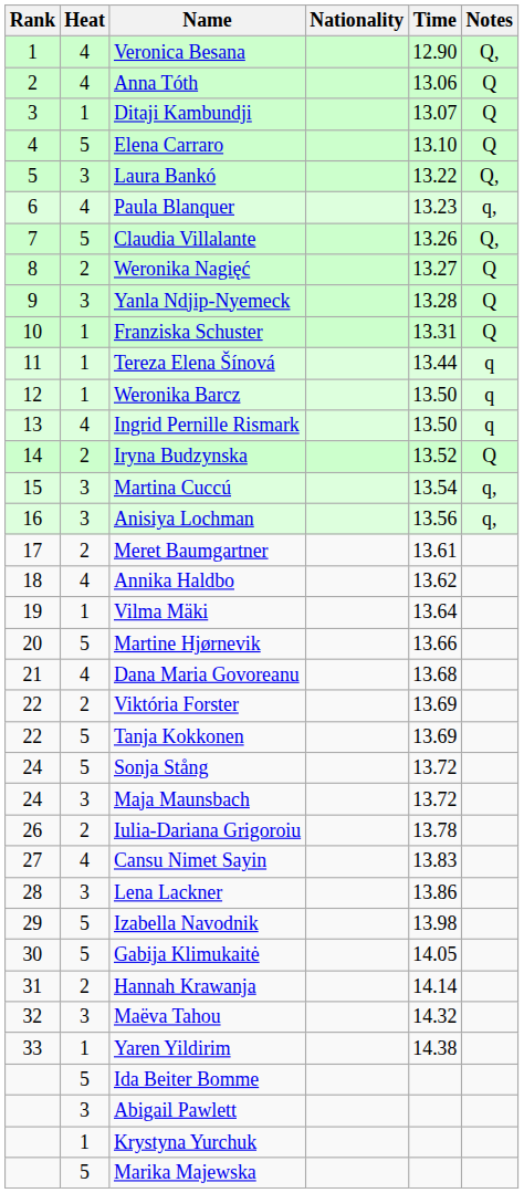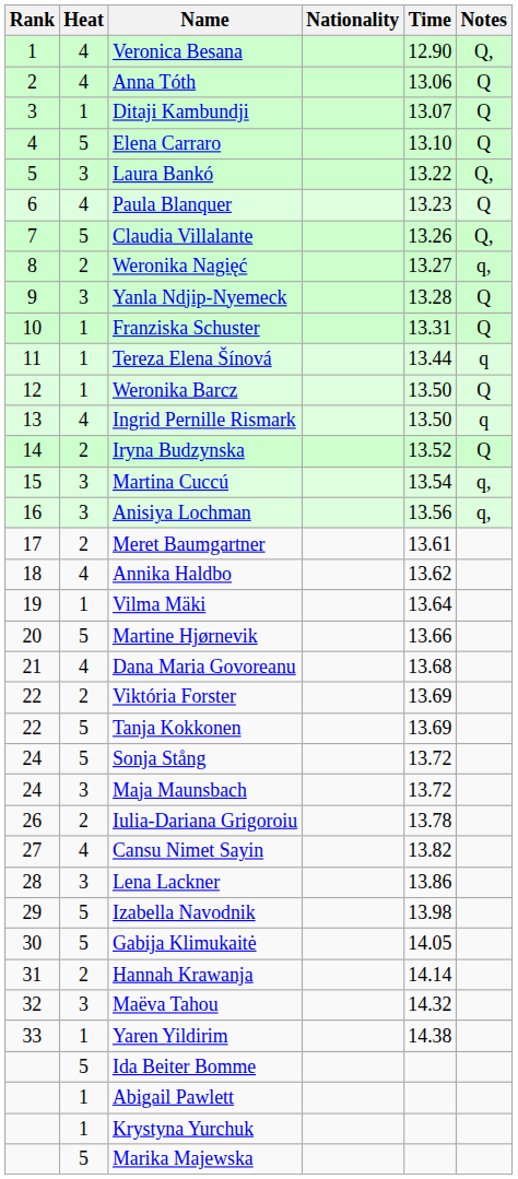Paula Blanquer | Notes: q, -> Q
Weronika Nagięć | Notes: Q -> q,
Weronika Barcz | Notes: q -> Q
Cansu Nimet Sayin | Time: 13.83 -> 13.82
Abigail Pawlett | Heat: 3 -> 1
